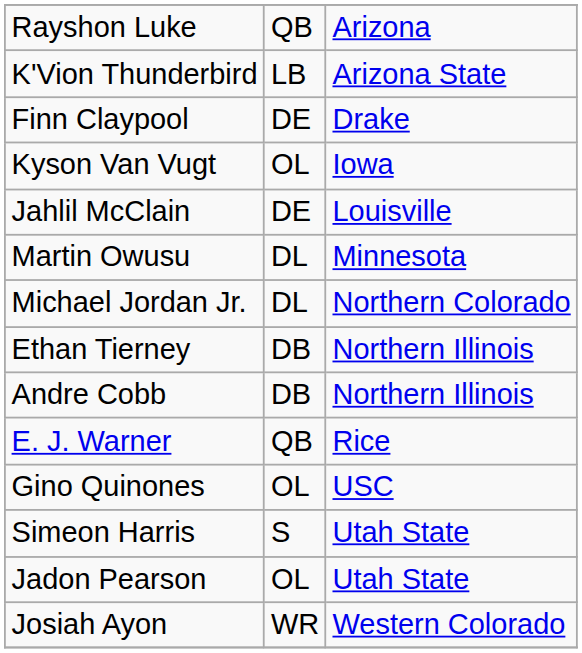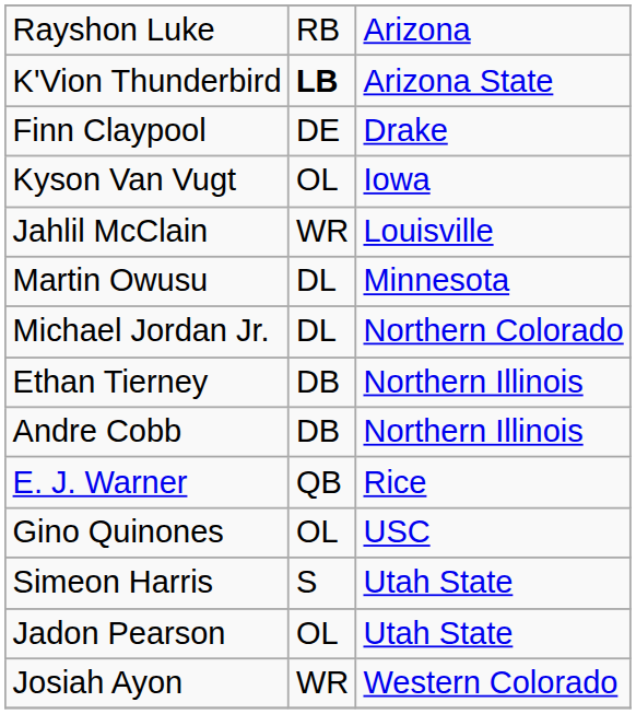Rayshon Luke | column 2: QB -> RB
K'Vion Thunderbird | column 2: normal -> bold
Jahlil McClain | column 2: DE -> WR
